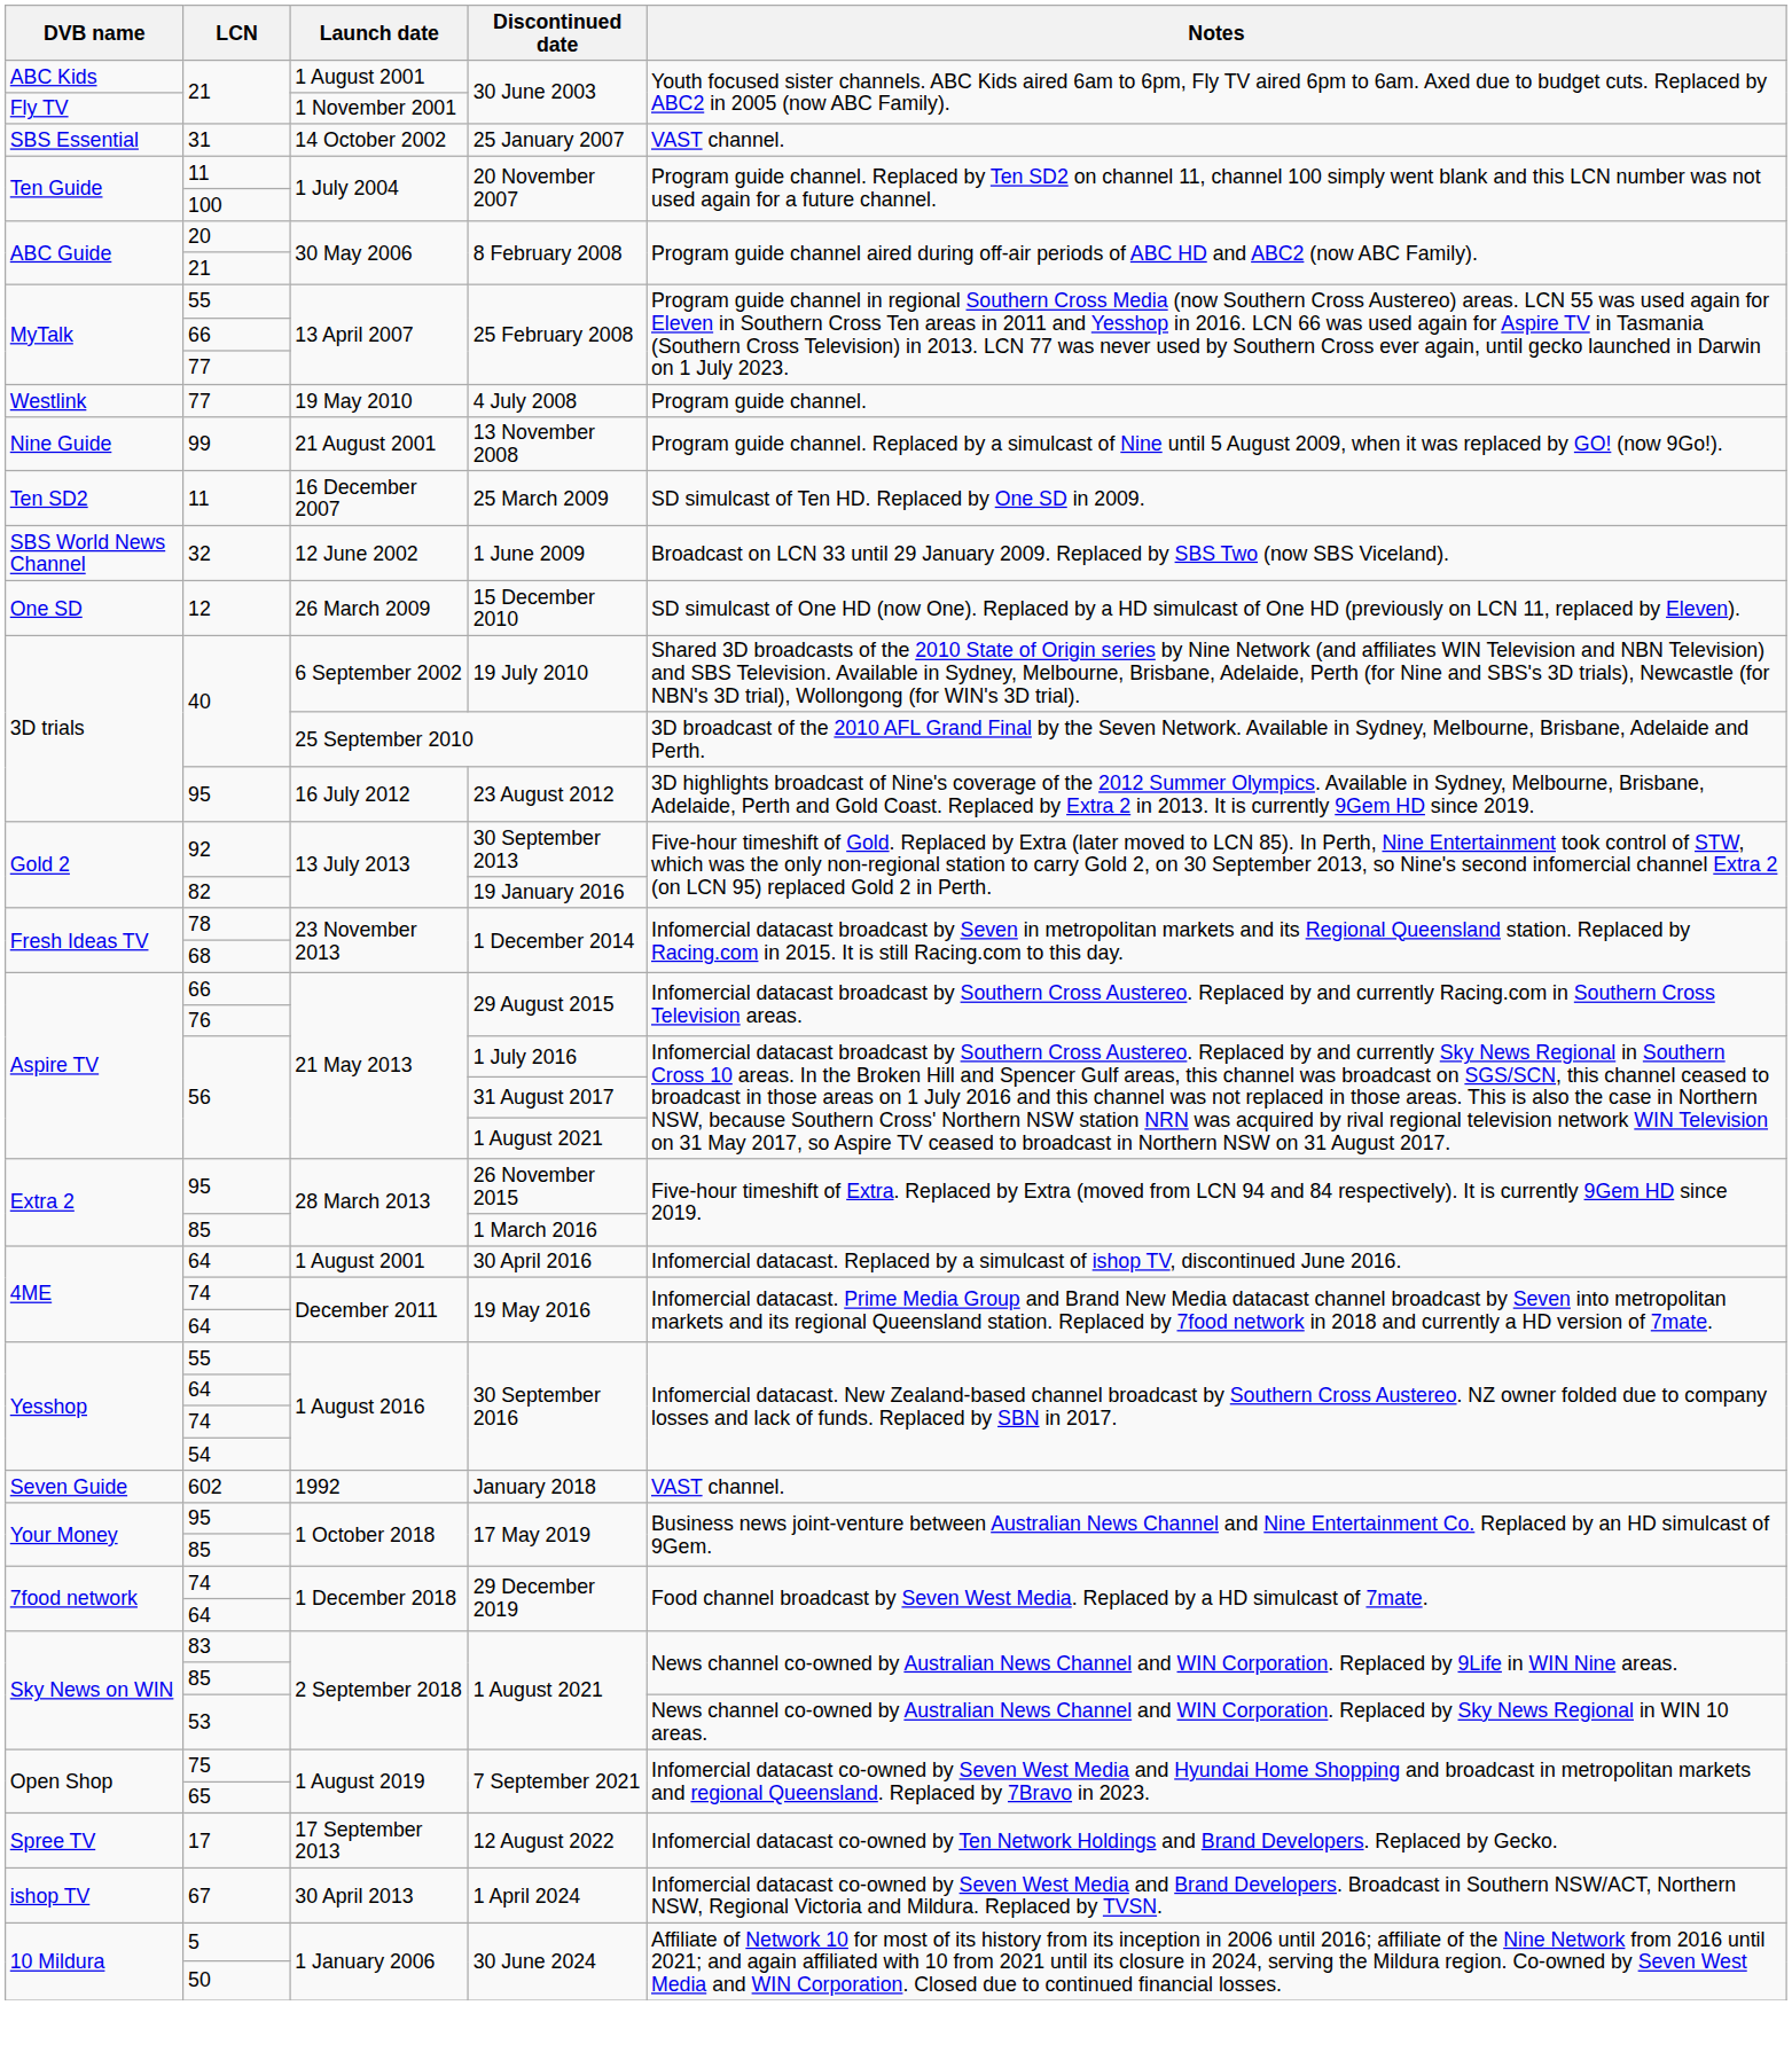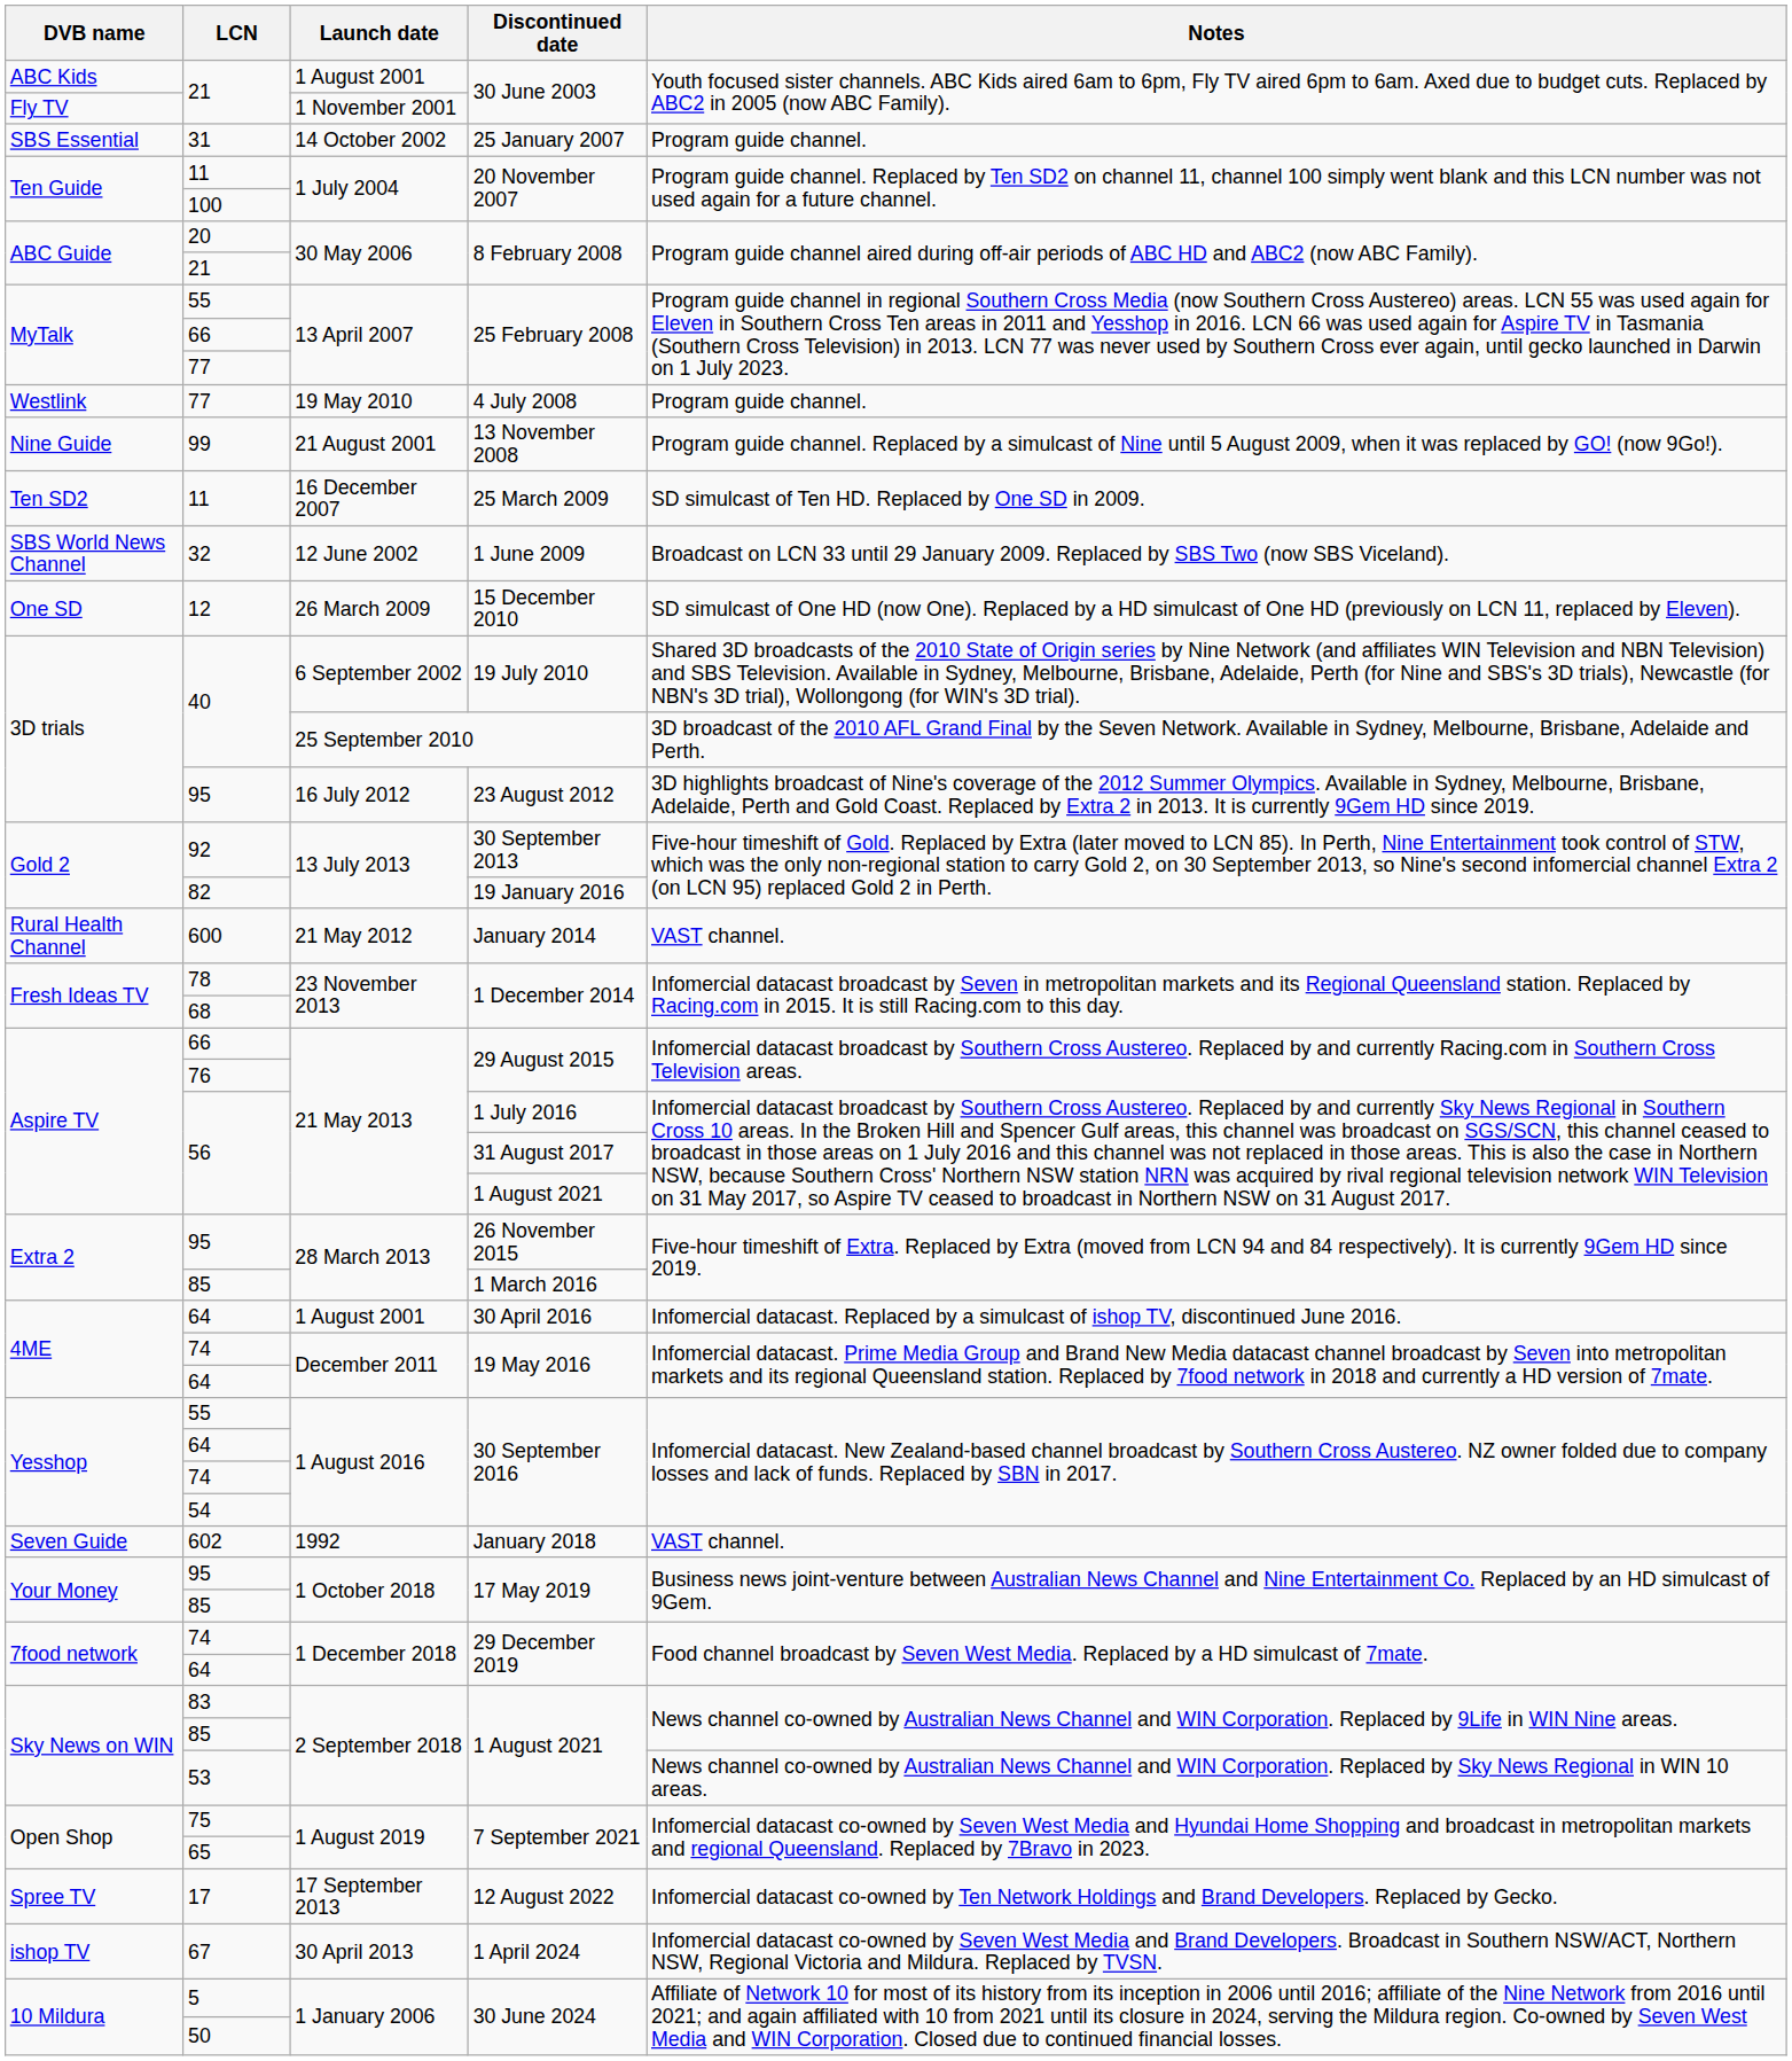31 | Notes: VAST channel. -> Program guide channel.
+ row: Rural Health Channel | 600 | 21 May 2012 | January 2014 | VAST channel.
